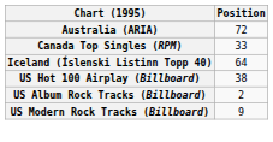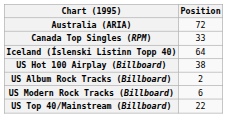US Modern Rock Tracks (Billboard) | Position: 9 -> 6
+ row: US Top 40/Mainstream (Billboard) | 22
